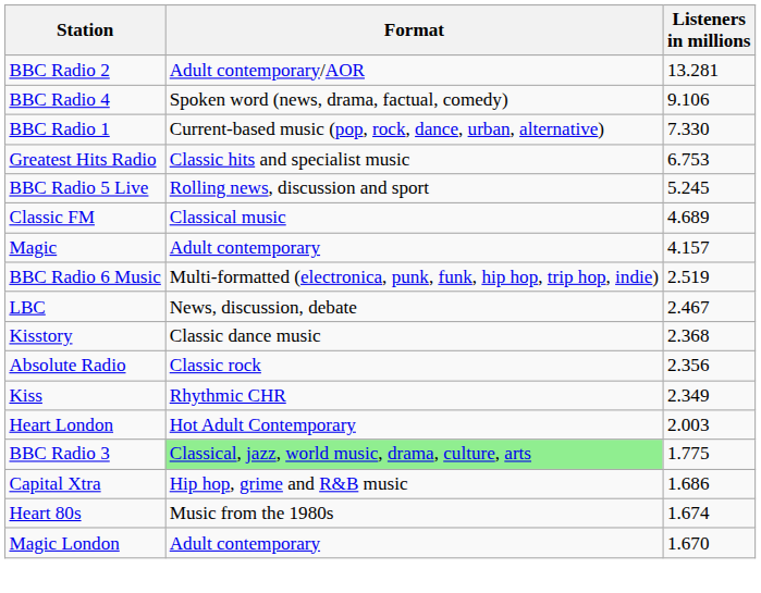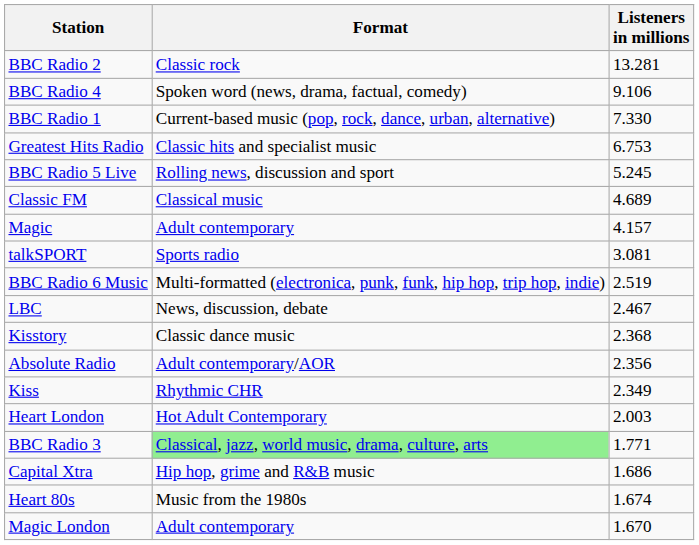BBC Radio 2 | Format: Adult contemporary/AOR -> Classic rock
+ row: talkSPORT | Sports radio | 3.081
Absolute Radio | Format: Classic rock -> Adult contemporary/AOR
BBC Radio 3 | Listeners in millions: 1.775 -> 1.771
